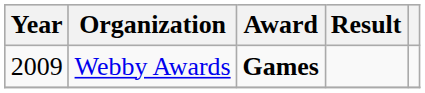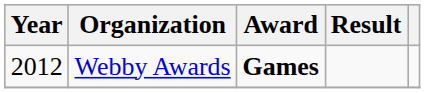Webby Awards | Year: 2009 -> 2012
